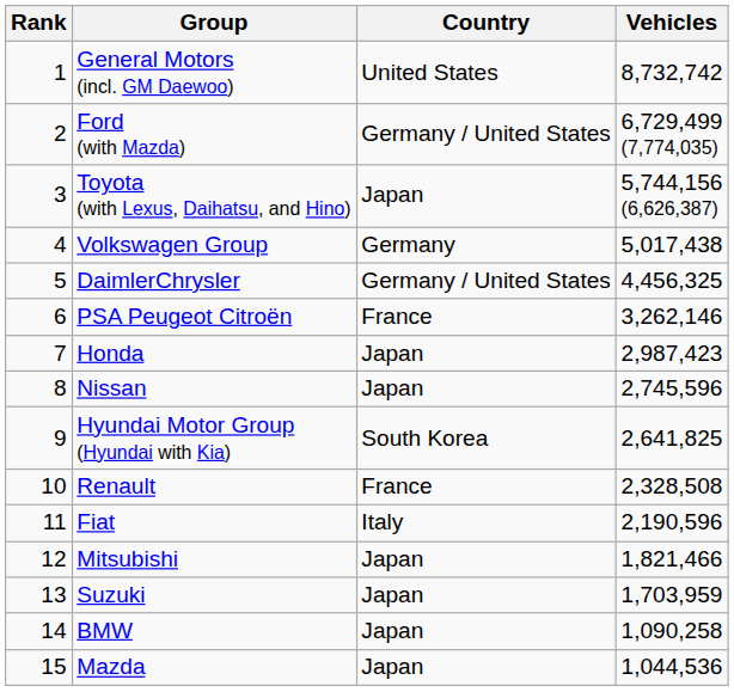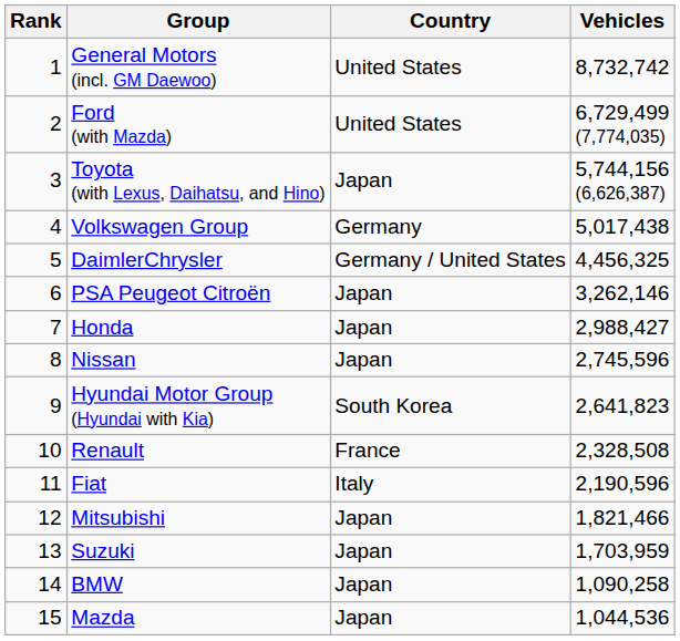Ford (with Mazda) | Country: Germany / United States -> United States
PSA Peugeot Citroën | Country: France -> Japan
Honda | Vehicles: 2,987,423 -> 2,988,427
Hyundai Motor Group (Hyundai with Kia) | Vehicles: 2,641,825 -> 2,641,823
